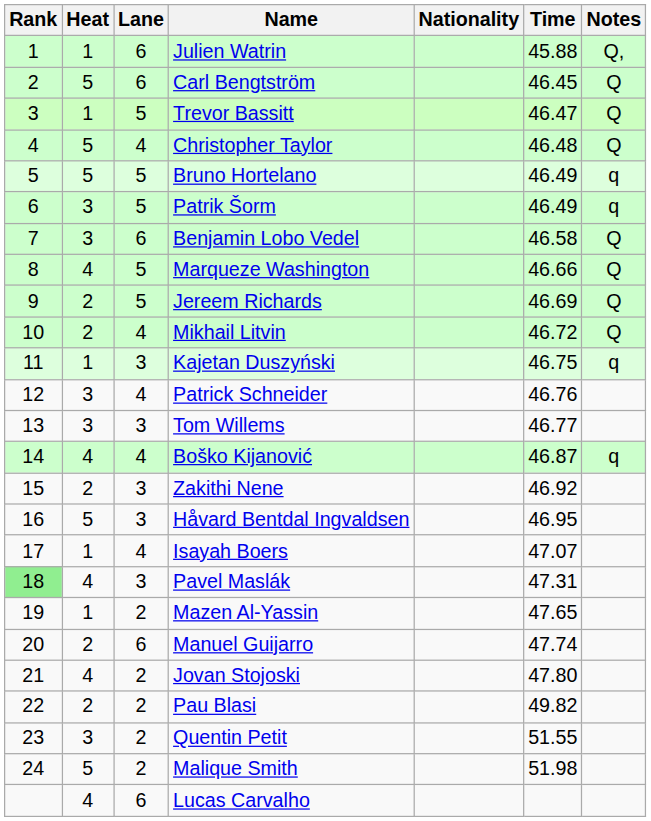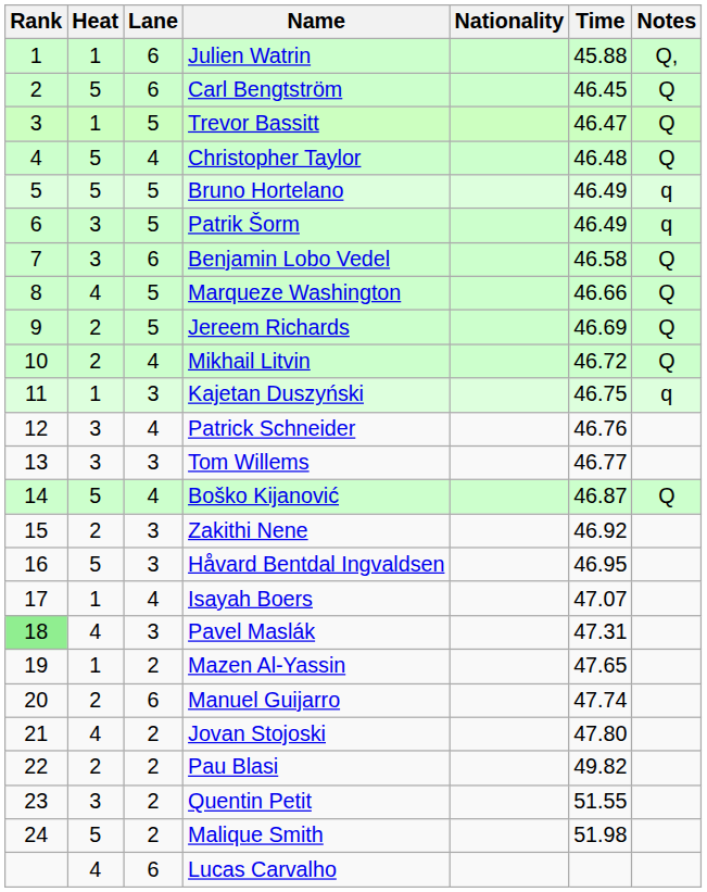Boško Kijanović | Heat: 4 -> 5
Boško Kijanović | Notes: q -> Q
